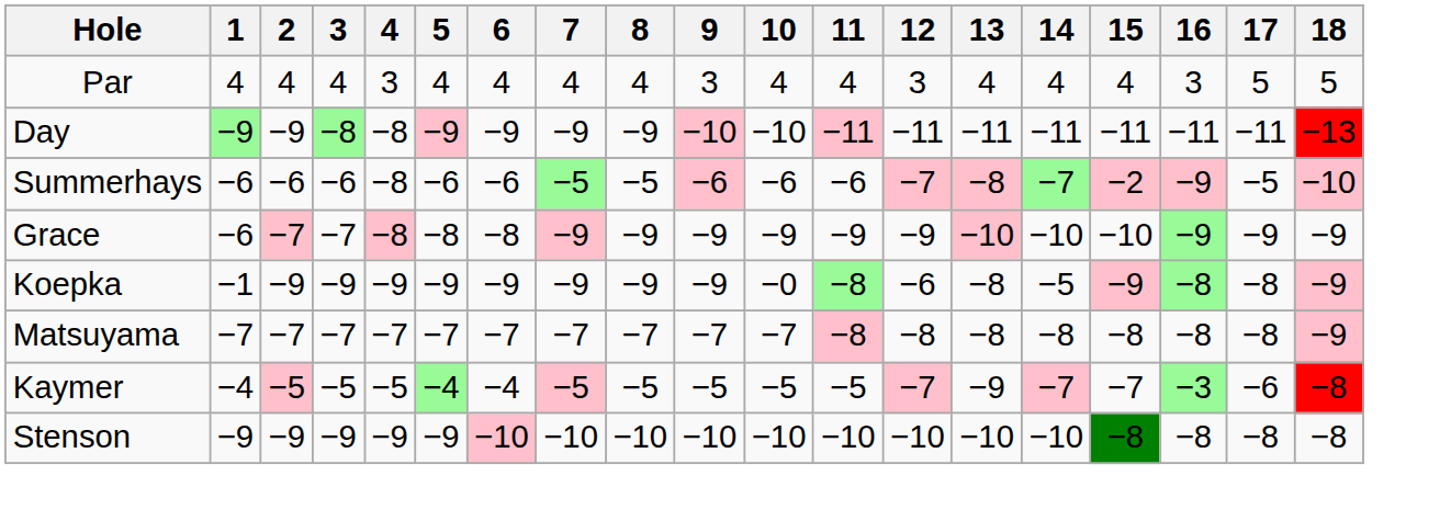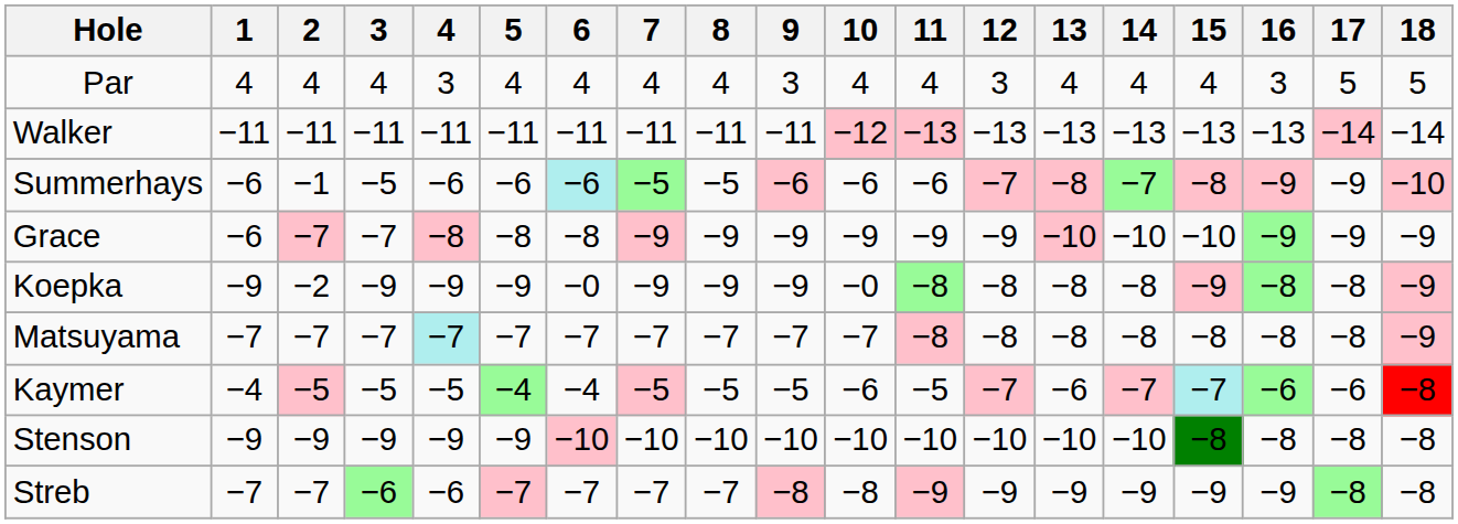+ row: Walker | −11 | −11 | −11 | −11 | −11 | −11 | −11 | −11 | −11 | −12 | −13 | −13 | −13 | −13 | −13 | −13 | −14 | −14
- row: Day | −9 | −9 | −8 | −8 | −9 | −9 | −9 | −9 | −10 | −10 | −11 | −11 | −11 | −11 | −11 | −11 | −11 | −13
Summerhays | 2: −6 -> −1
Summerhays | 3: −6 -> −5
Summerhays | 4: −8 -> −6
Summerhays | 6: no background -> paleturquoise background
Summerhays | 15: −2 -> −8
Summerhays | 17: −5 -> −9
Koepka | 1: −1 -> −9
Koepka | 2: −9 -> −2
Koepka | 6: −9 -> −0
Koepka | 12: −6 -> −8
Koepka | 14: −5 -> −8
Matsuyama | 4: no background -> paleturquoise background
Kaymer | 10: −5 -> −6
Kaymer | 13: −9 -> −6
Kaymer | 15: no background -> paleturquoise background
Kaymer | 16: −3 -> −6
+ row: Streb | −7 | −7 | −6 | −6 | −7 | −7 | −7 | −7 | −8 | −8 | −9 | −9 | −9 | −9 | −9 | −9 | −8 | −8
